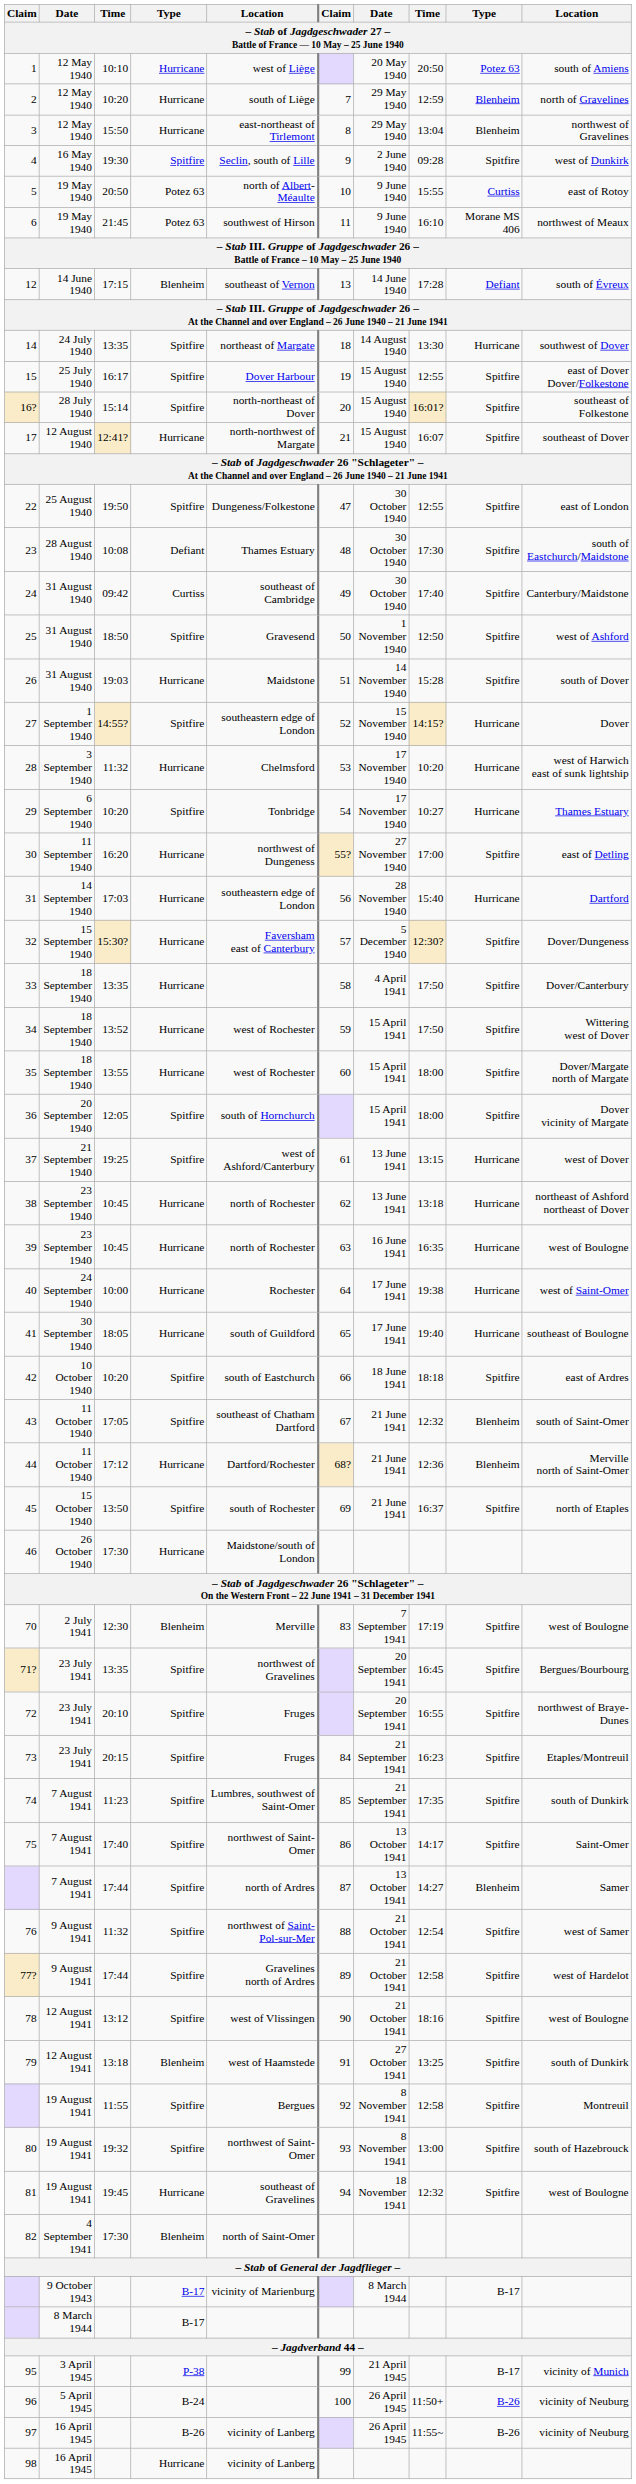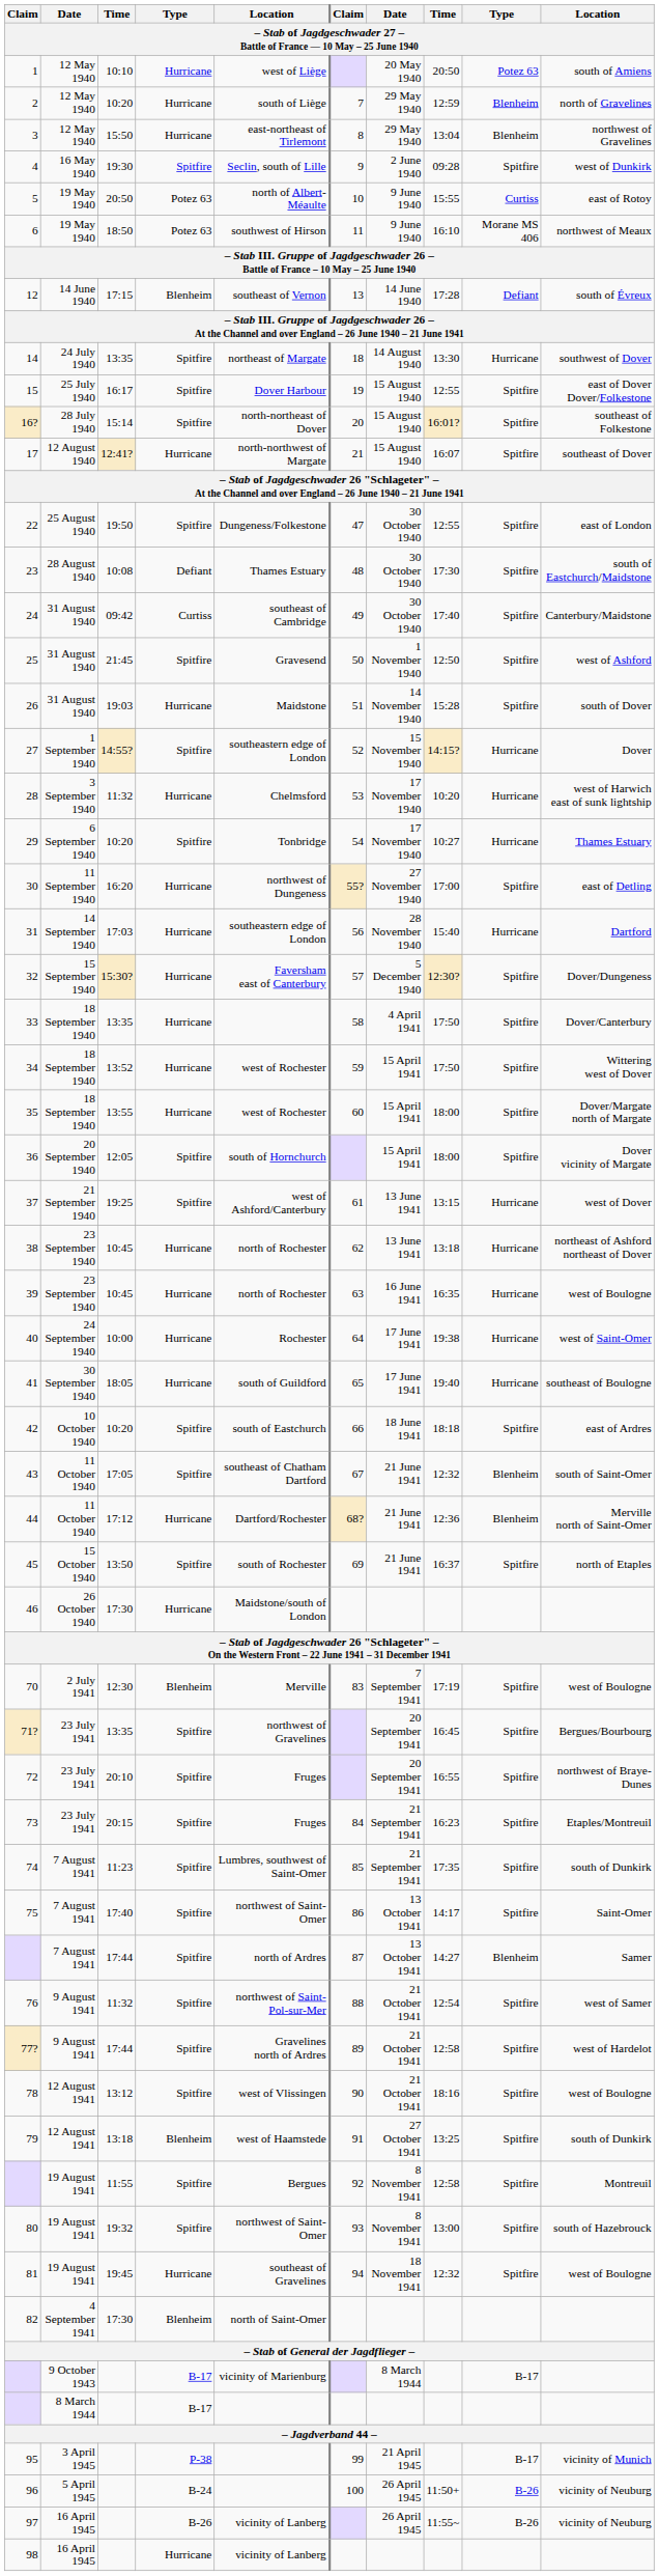6 | column 3: 21:45 -> 18:50
25 | column 3: 18:50 -> 21:45
